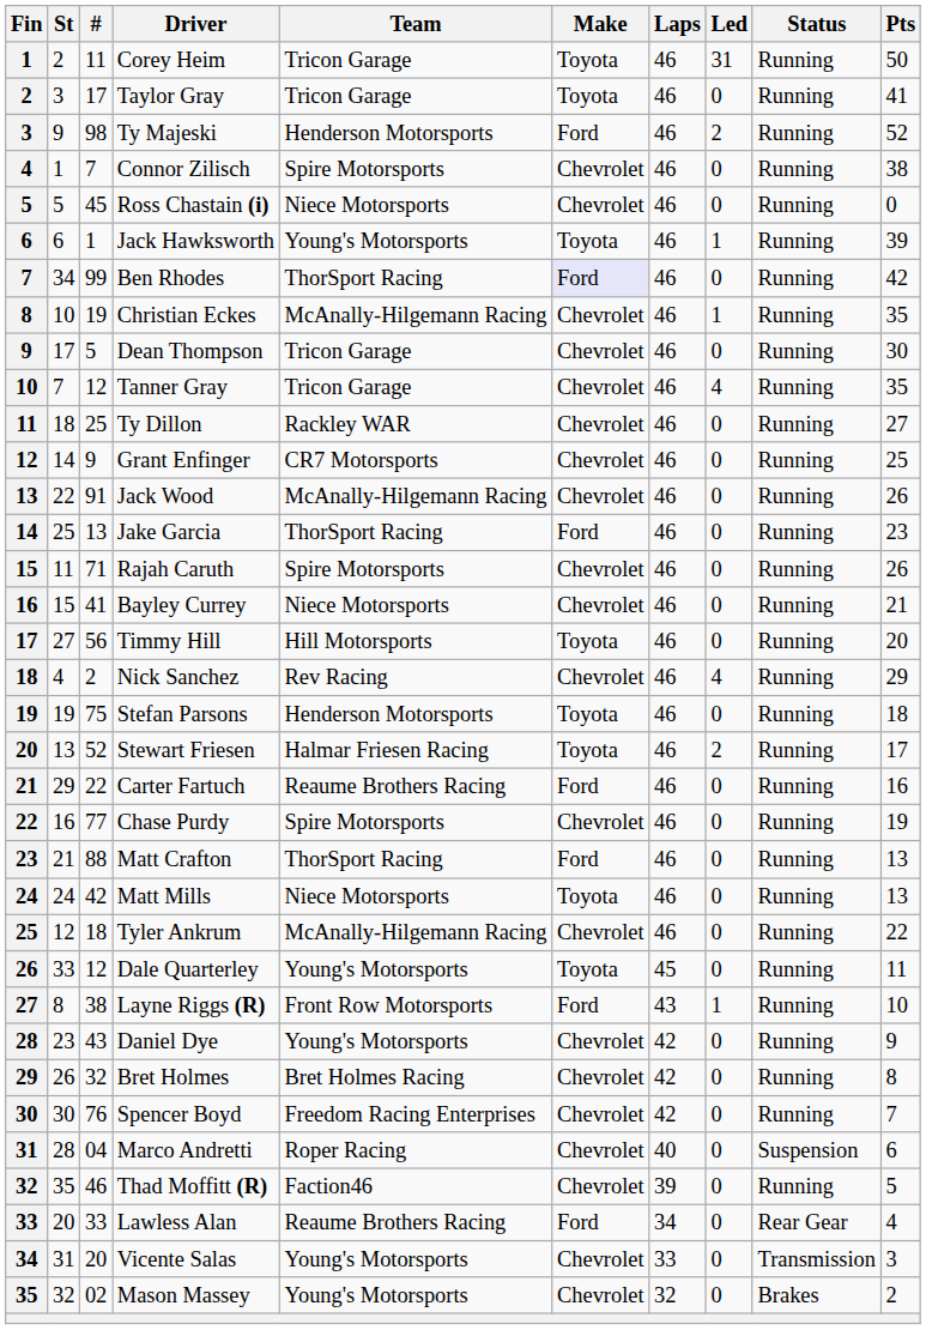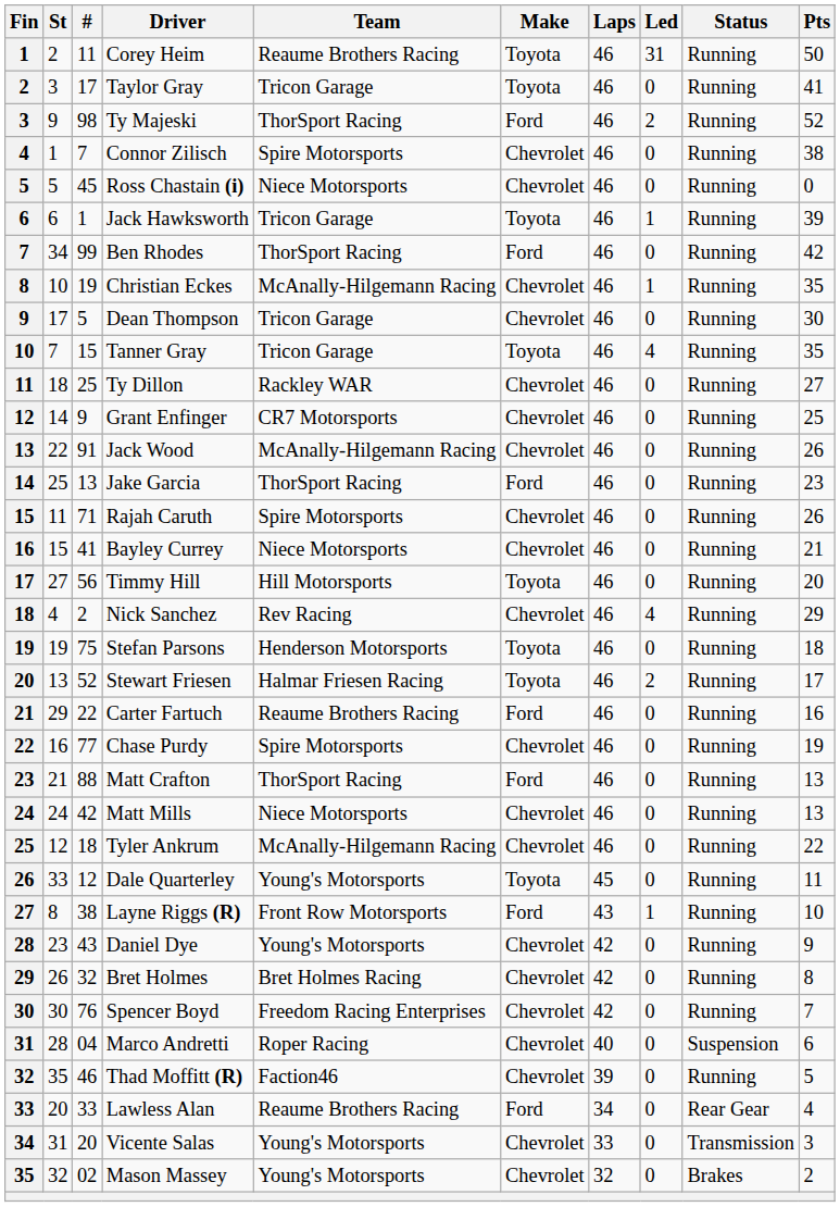Corey Heim | Team: Tricon Garage -> Reaume Brothers Racing
Ty Majeski | Team: Henderson Motorsports -> ThorSport Racing
Jack Hawksworth | Team: Young's Motorsports -> Tricon Garage
Ben Rhodes | Make: lavender background -> no background
Tanner Gray | #: 12 -> 15
Tanner Gray | Make: Chevrolet -> Toyota
Matt Mills | Make: Toyota -> Chevrolet
